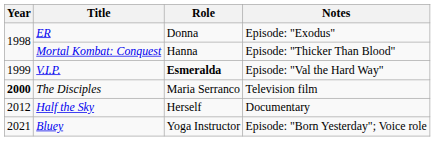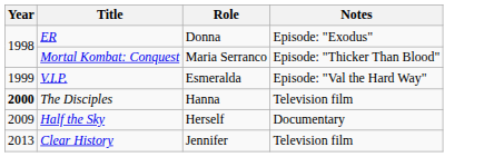Mortal Kombat: Conquest | Role: Hanna -> Maria Serranco
V.I.P. | Role: bold -> normal
The Disciples | Role: Maria Serranco -> Hanna
Half the Sky | Year: 2012 -> 2009
+ row: 2013 | Clear History | Jennifer | Television film
- row: 2021 | Bluey | Yoga Instructor | Episode: "Born Yesterday"; Voice role
